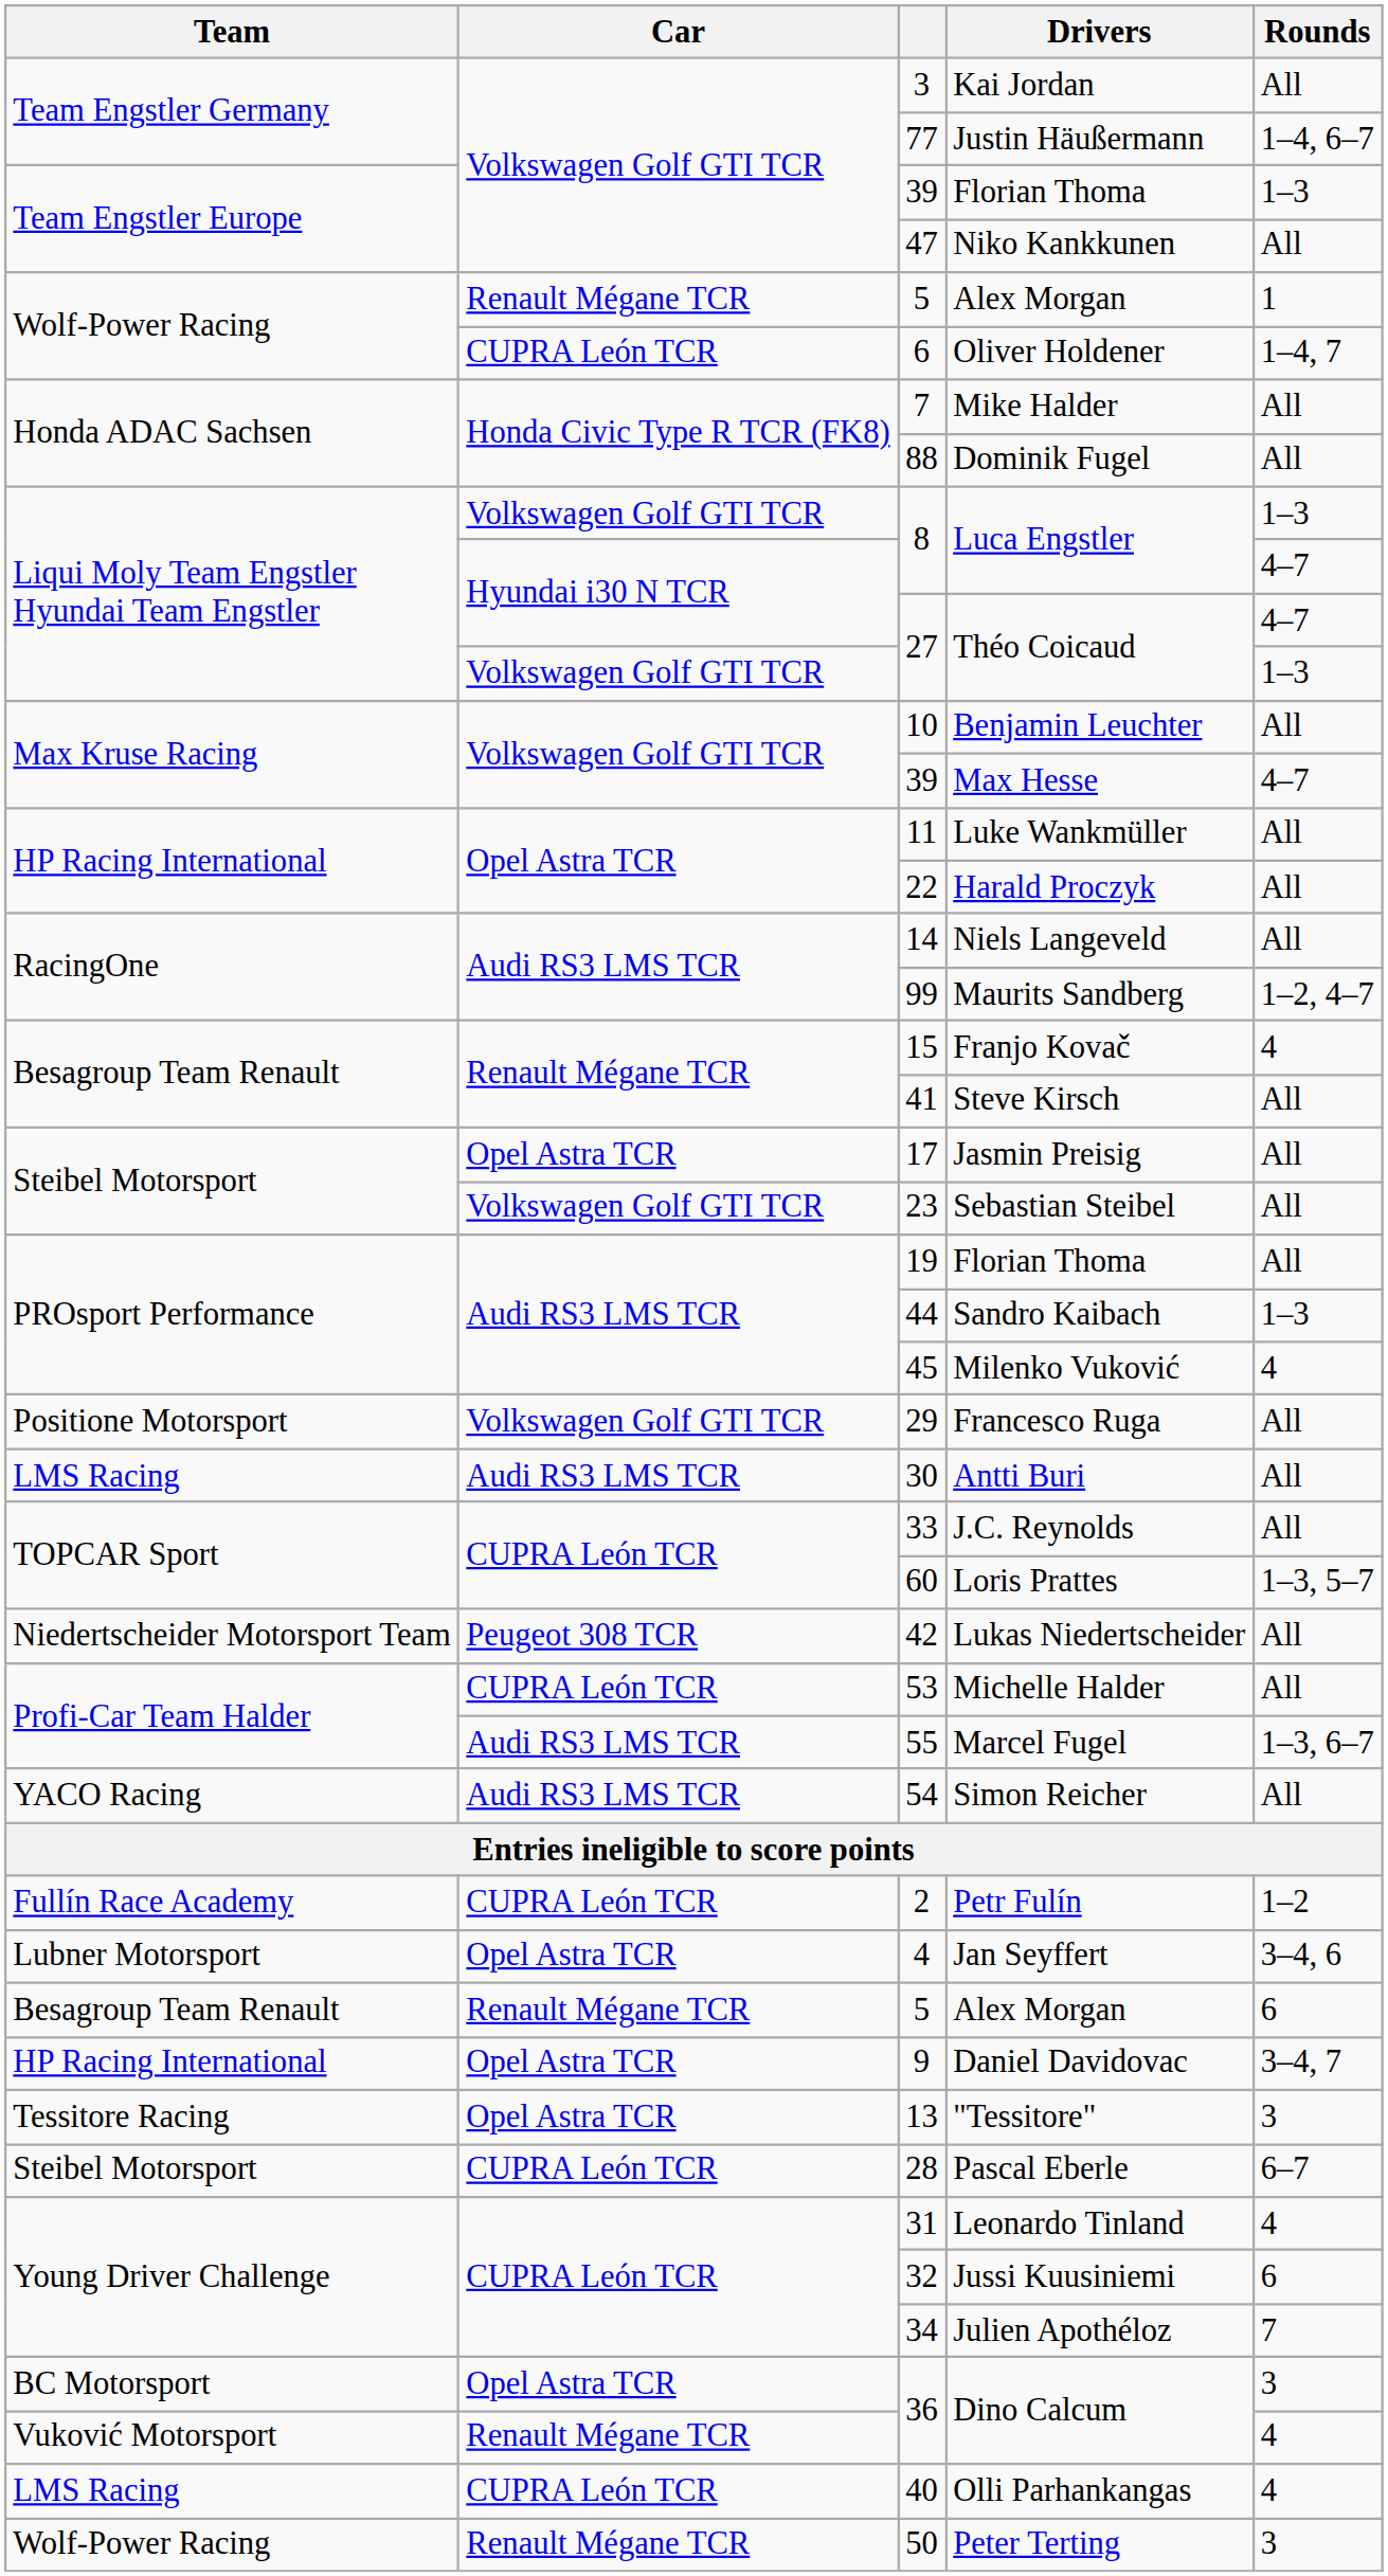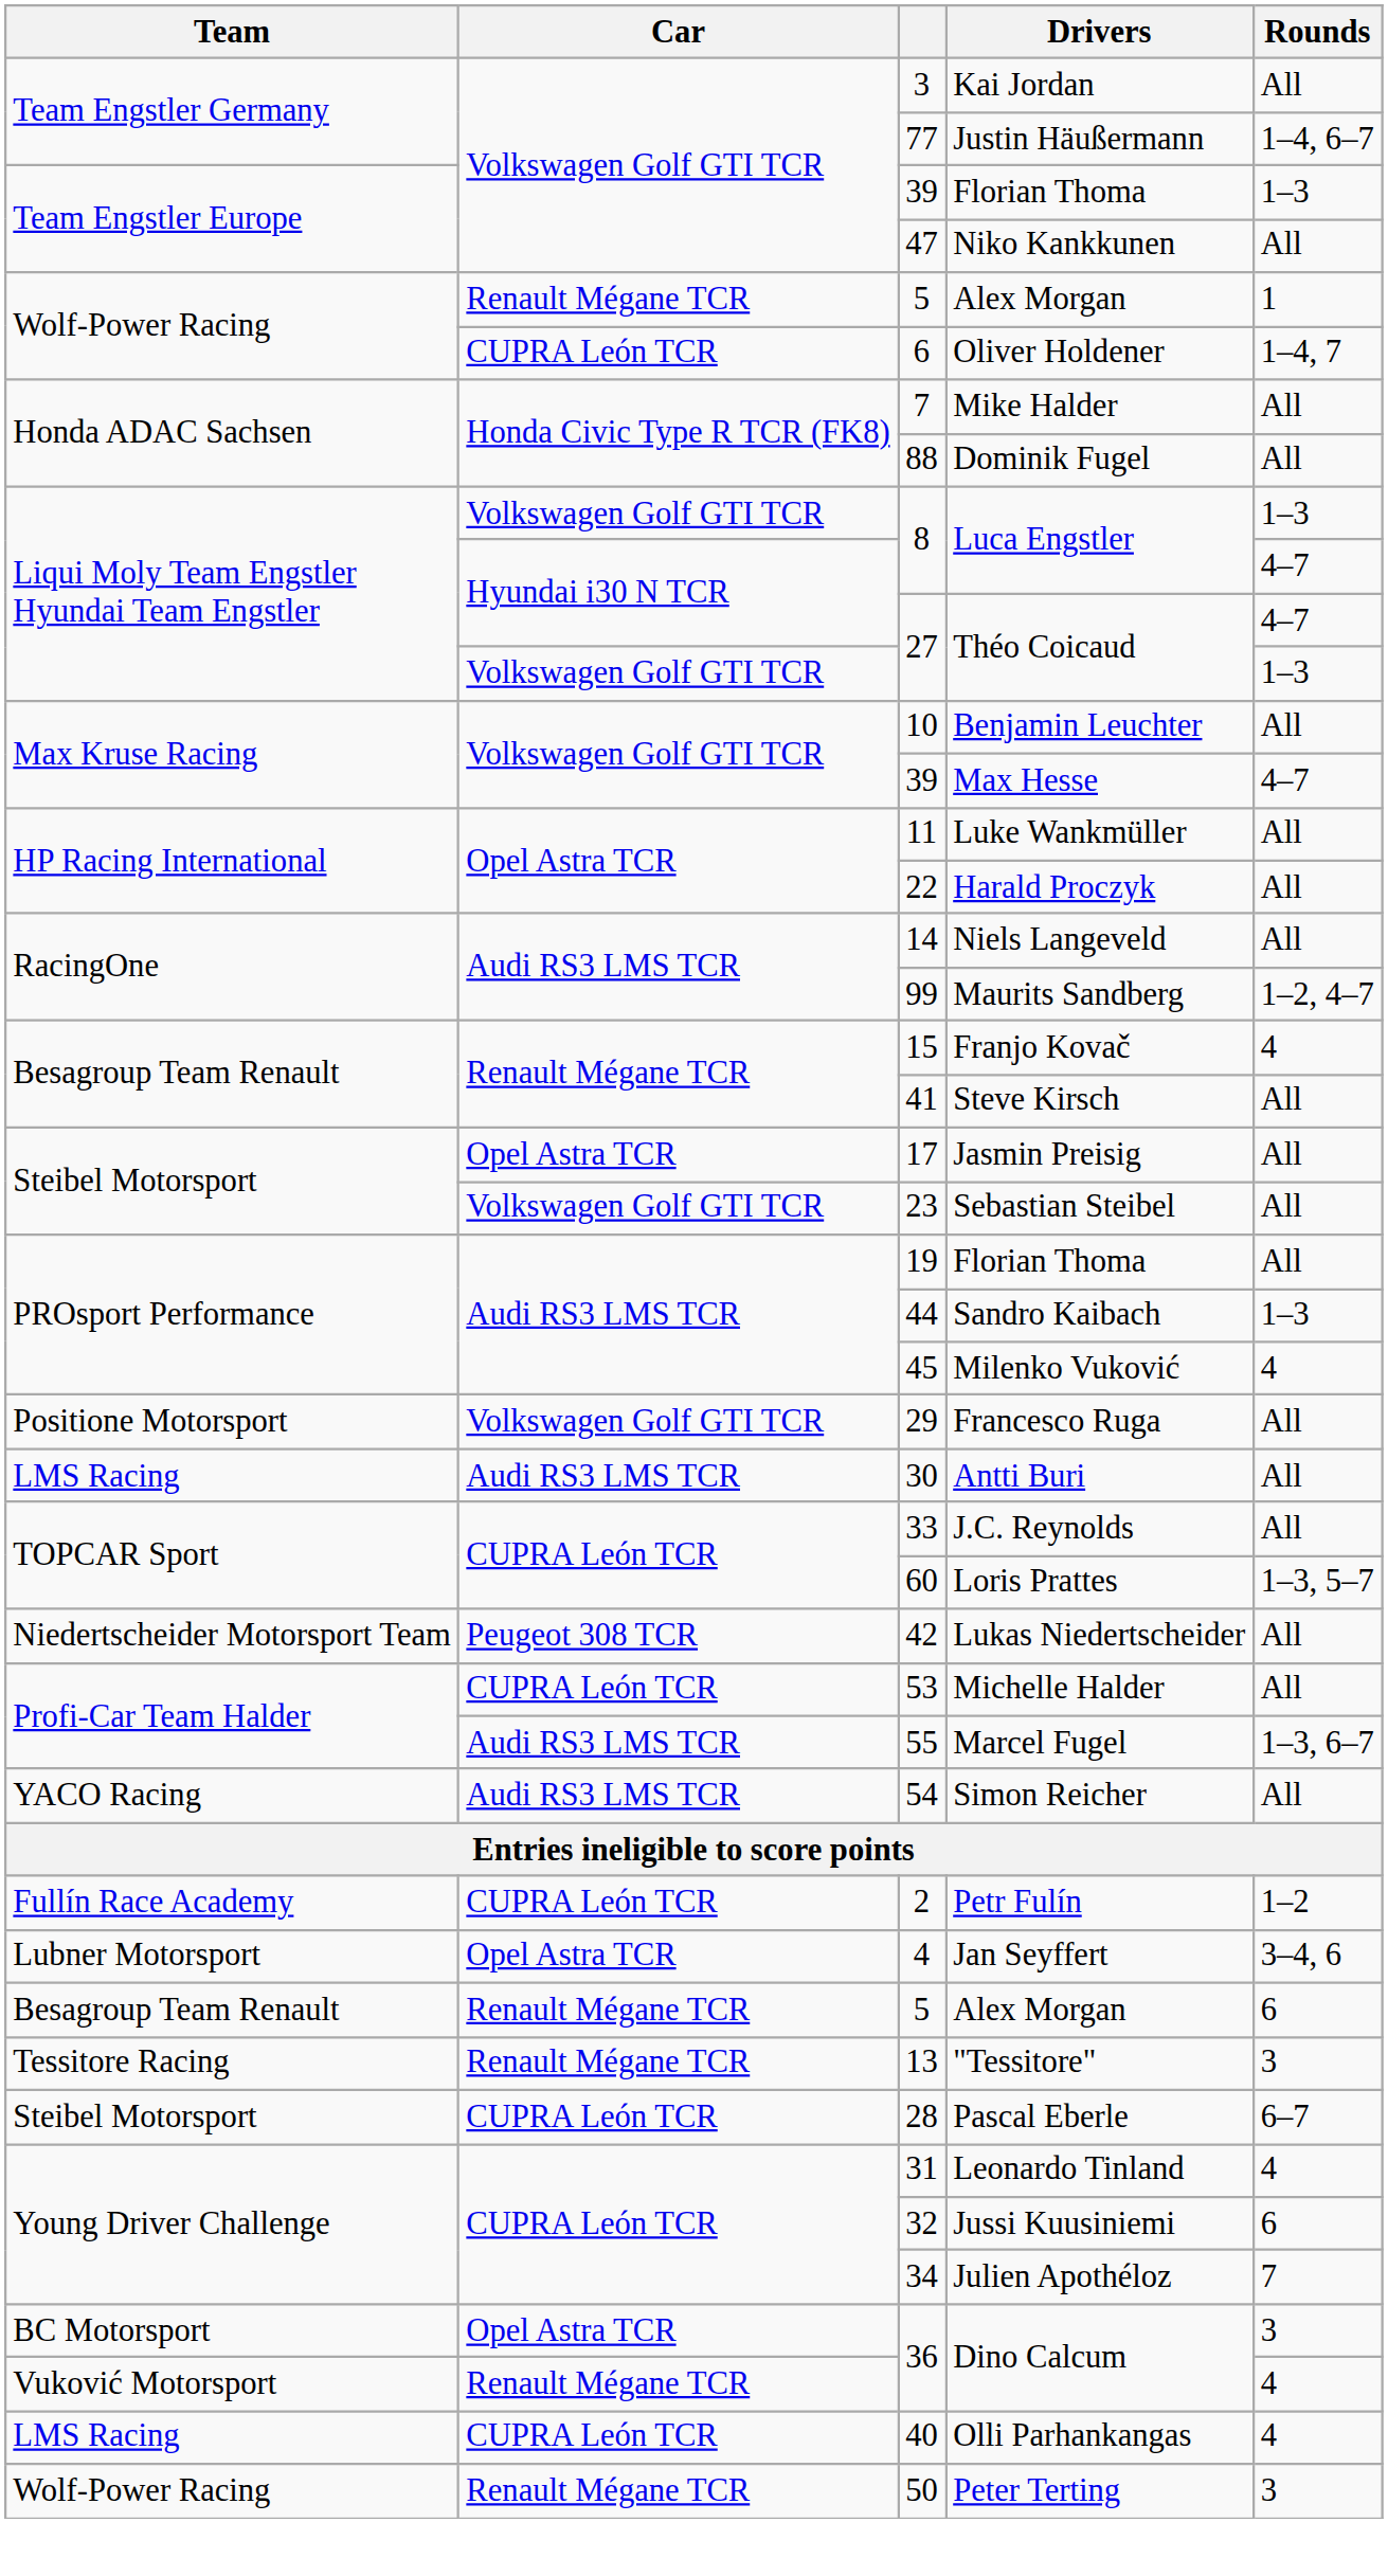- row: HP Racing International | Opel Astra TCR | 9 | Daniel Davidovac | 3–4, 7
13 | Car: Opel Astra TCR -> Renault Mégane TCR
